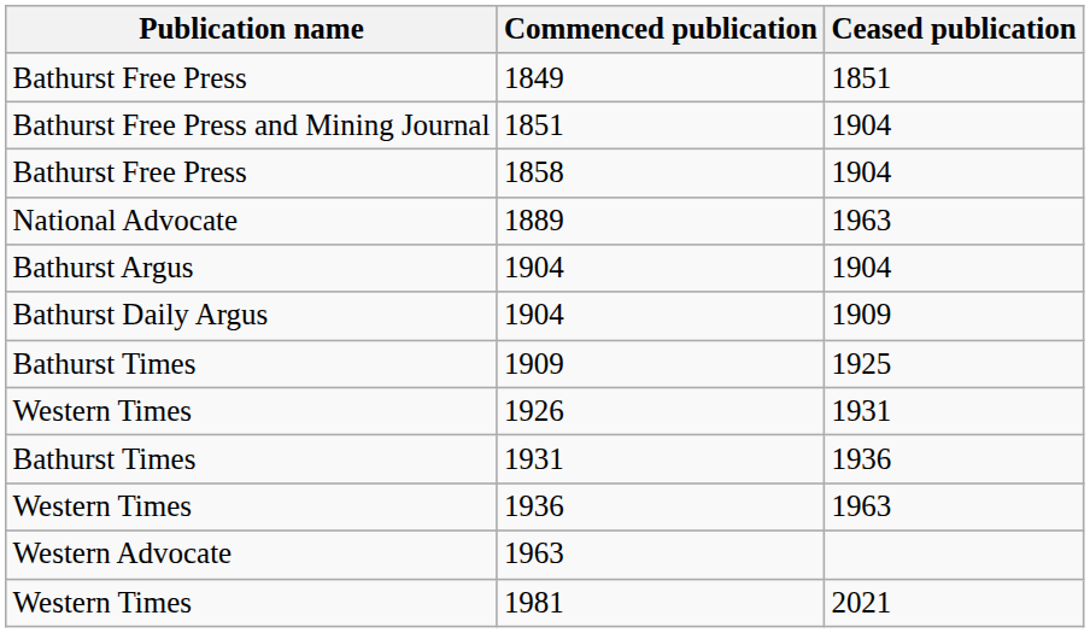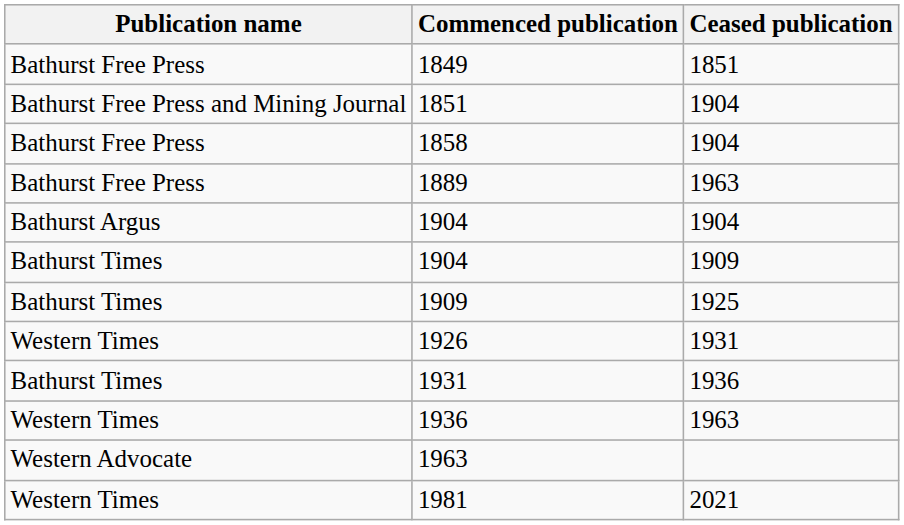1889 | Publication name: National Advocate -> Bathurst Free Press
1904 / 1909 | Publication name: Bathurst Daily Argus -> Bathurst Times
